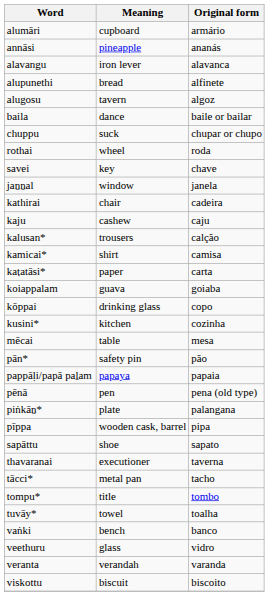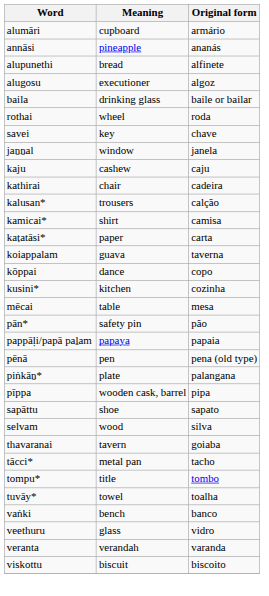- row: alavangu | iron lever | alavanca
alugosu | Meaning: tavern -> executioner
baila | Meaning: dance -> drinking glass
- row: chuppu | suck | chupar or chupo
rows swapped: kathirai <-> kaju
koiappalam | Original form: goiaba -> taverna
kōppai | Meaning: drinking glass -> dance
+ row: selvam | wood | silva
thavaranai | Meaning: executioner -> tavern
thavaranai | Original form: taverna -> goiaba
